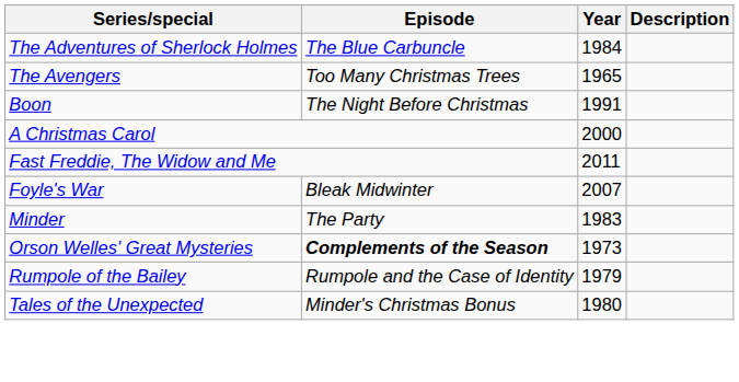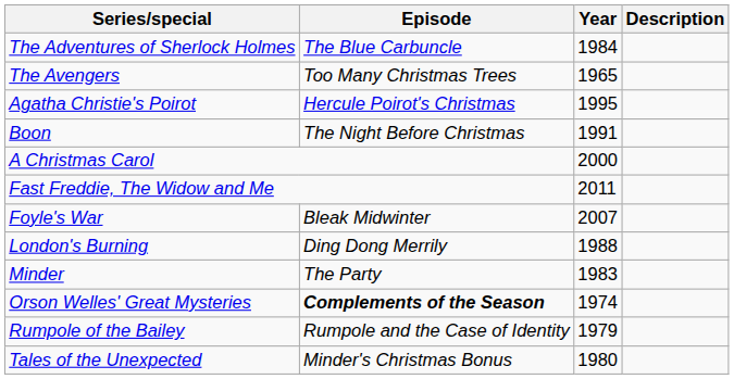+ row: Agatha Christie's Poirot | Hercule Poirot's Christmas | 1995
+ row: London's Burning | Ding Dong Merrily | 1988
Orson Welles' Great Mysteries | Year: 1973 -> 1974
